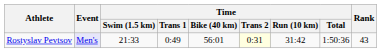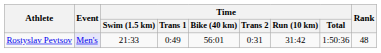Rostyslav Pevtsov | Time / Trans 2: lightyellow background -> no background
Rostyslav Pevtsov | Rank: 43 -> 48
